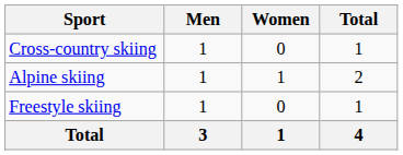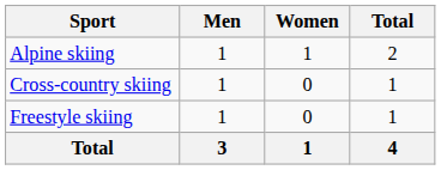rows swapped: Alpine skiing <-> Cross-country skiing
